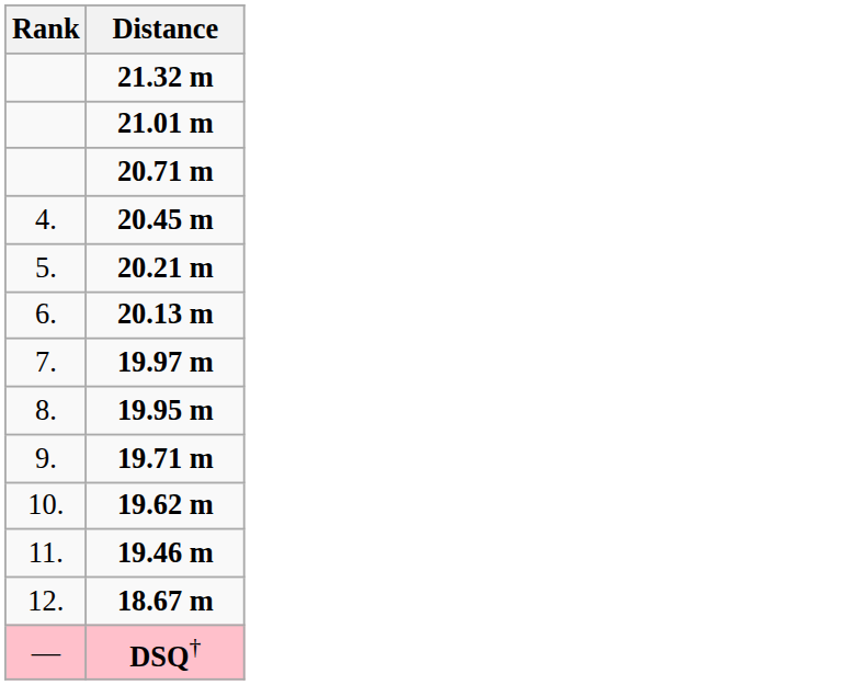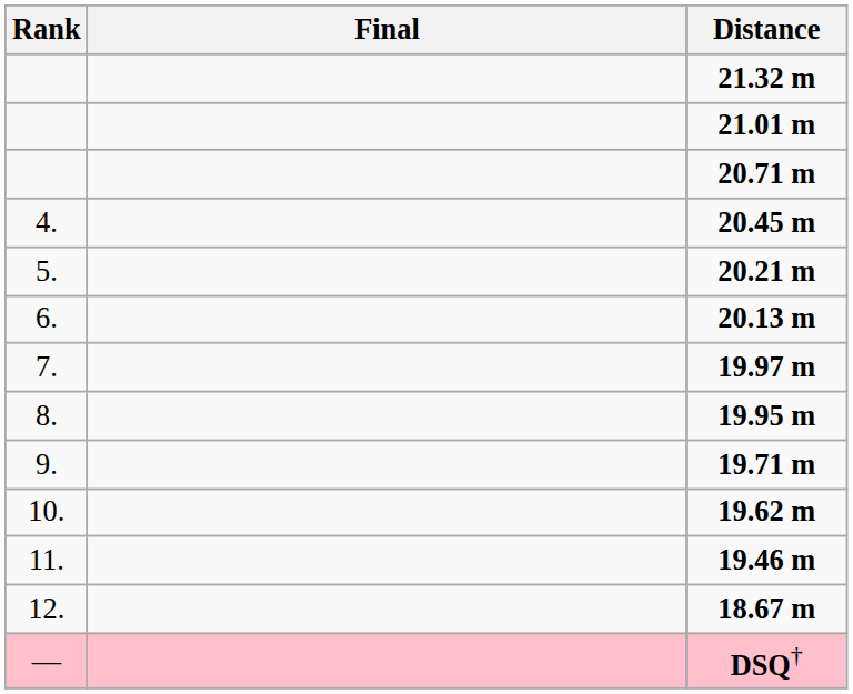+ column: Final
